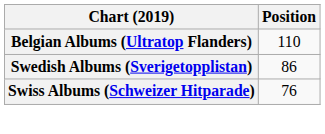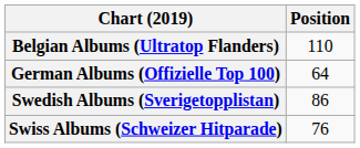+ row: German Albums (Offizielle Top 100) | 64
